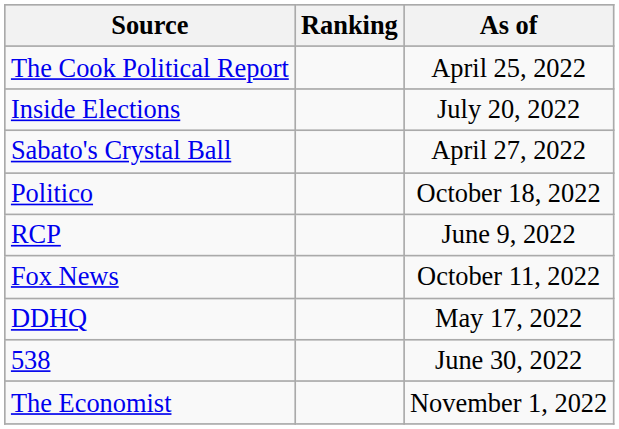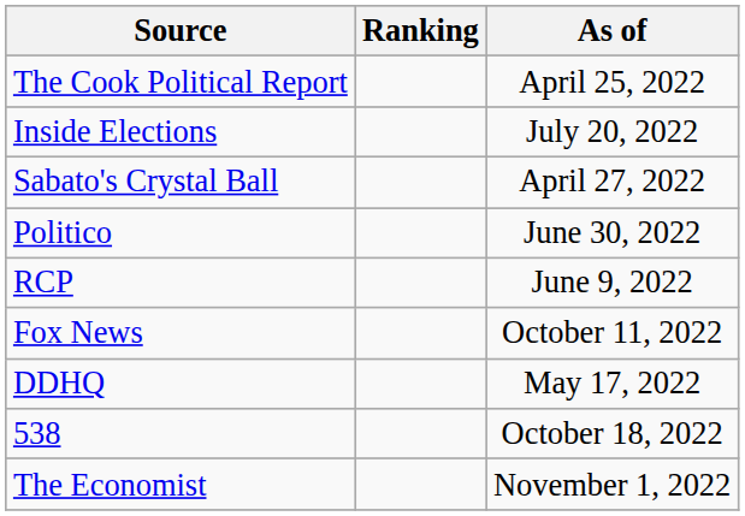Politico | As of: October 18, 2022 -> June 30, 2022
538 | As of: June 30, 2022 -> October 18, 2022
